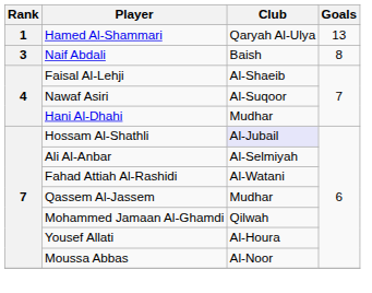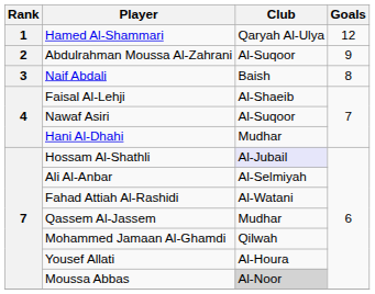Hamed Al-Shammari | Goals: 13 -> 12
+ row: 2 | Abdulrahman Moussa Al-Zahrani | Al-Suqoor | 9
Moussa Abbas | Club: no background -> lightgrey background
